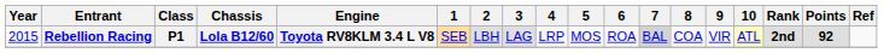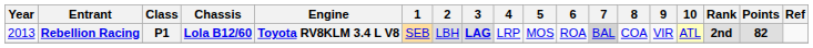Rebellion Racing | Year: 2015 -> 2013
Rebellion Racing | 3: normal -> bold
Rebellion Racing | Points: 92 -> 82
